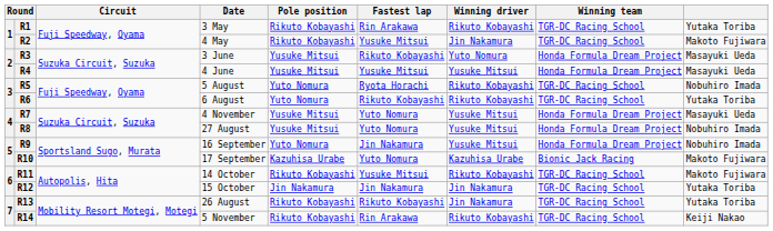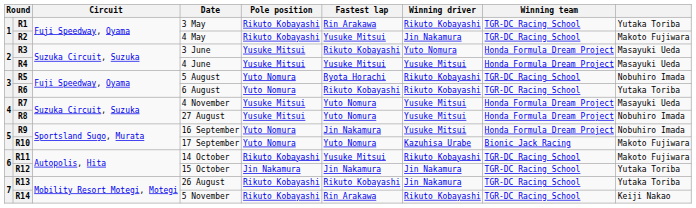R10 | Pole position: Kazuhisa Urabe -> Yuto Nomura
